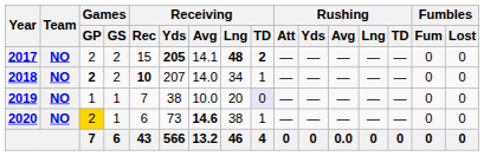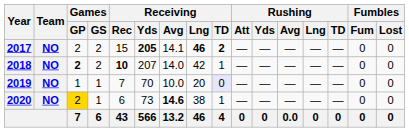2017 | Receiving / Lng: 48 -> 46
2018 | Receiving / Lng: 34 -> 42
2019 | Receiving / Yds: 38 -> 70
